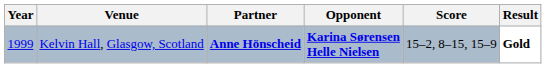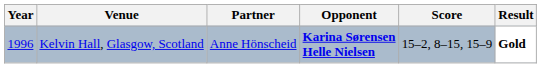Kelvin Hall, Glasgow, Scotland | Year: 1999 -> 1996
Kelvin Hall, Glasgow, Scotland | Partner: bold -> normal
